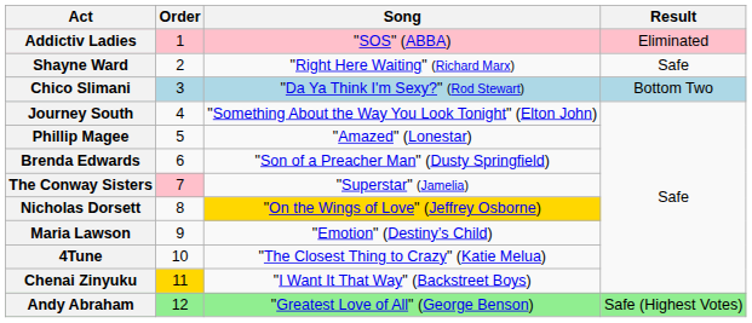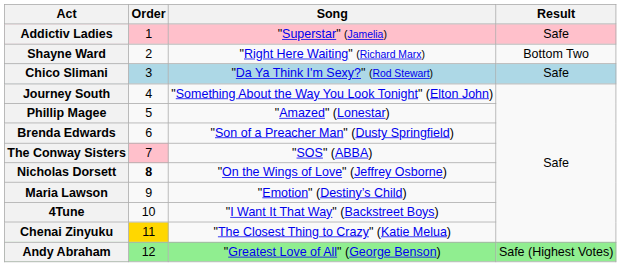Addictiv Ladies | Song: "SOS" (ABBA) -> "Superstar" (Jamelia)
Addictiv Ladies | Result: Eliminated -> Safe
Shayne Ward | Result: Safe -> Bottom Two
Chico Slimani | Result: Bottom Two -> Safe
The Conway Sisters | Song: "Superstar" (Jamelia) -> "SOS" (ABBA)
Nicholas Dorsett | Order: normal -> bold
Nicholas Dorsett | Song: gold background -> no background
4Tune | Song: "The Closest Thing to Crazy" (Katie Melua) -> "I Want It That Way" (Backstreet Boys)
Chenai Zinyuku | Song: "I Want It That Way" (Backstreet Boys) -> "The Closest Thing to Crazy" (Katie Melua)
